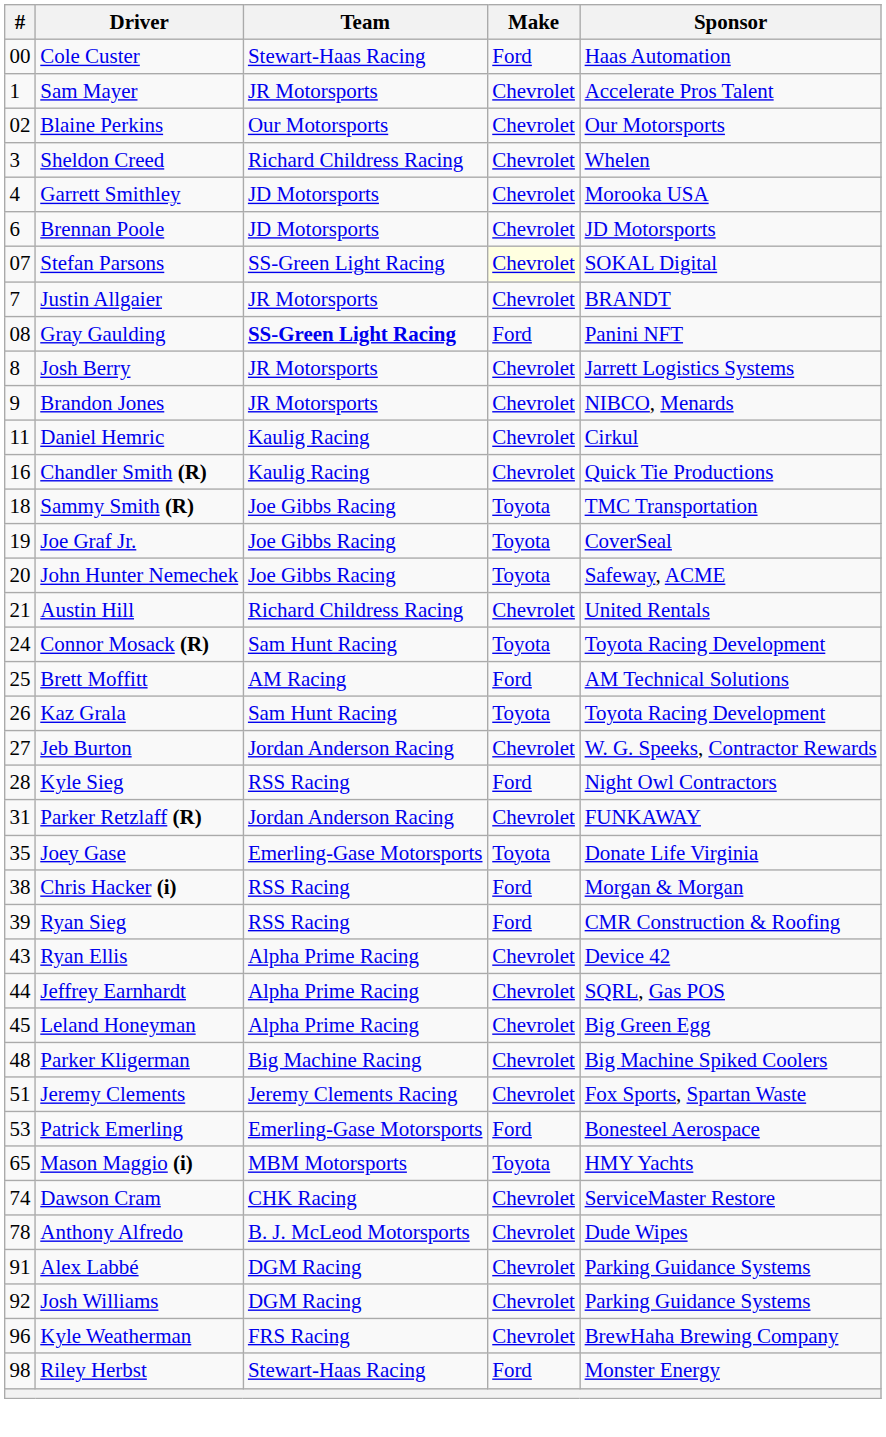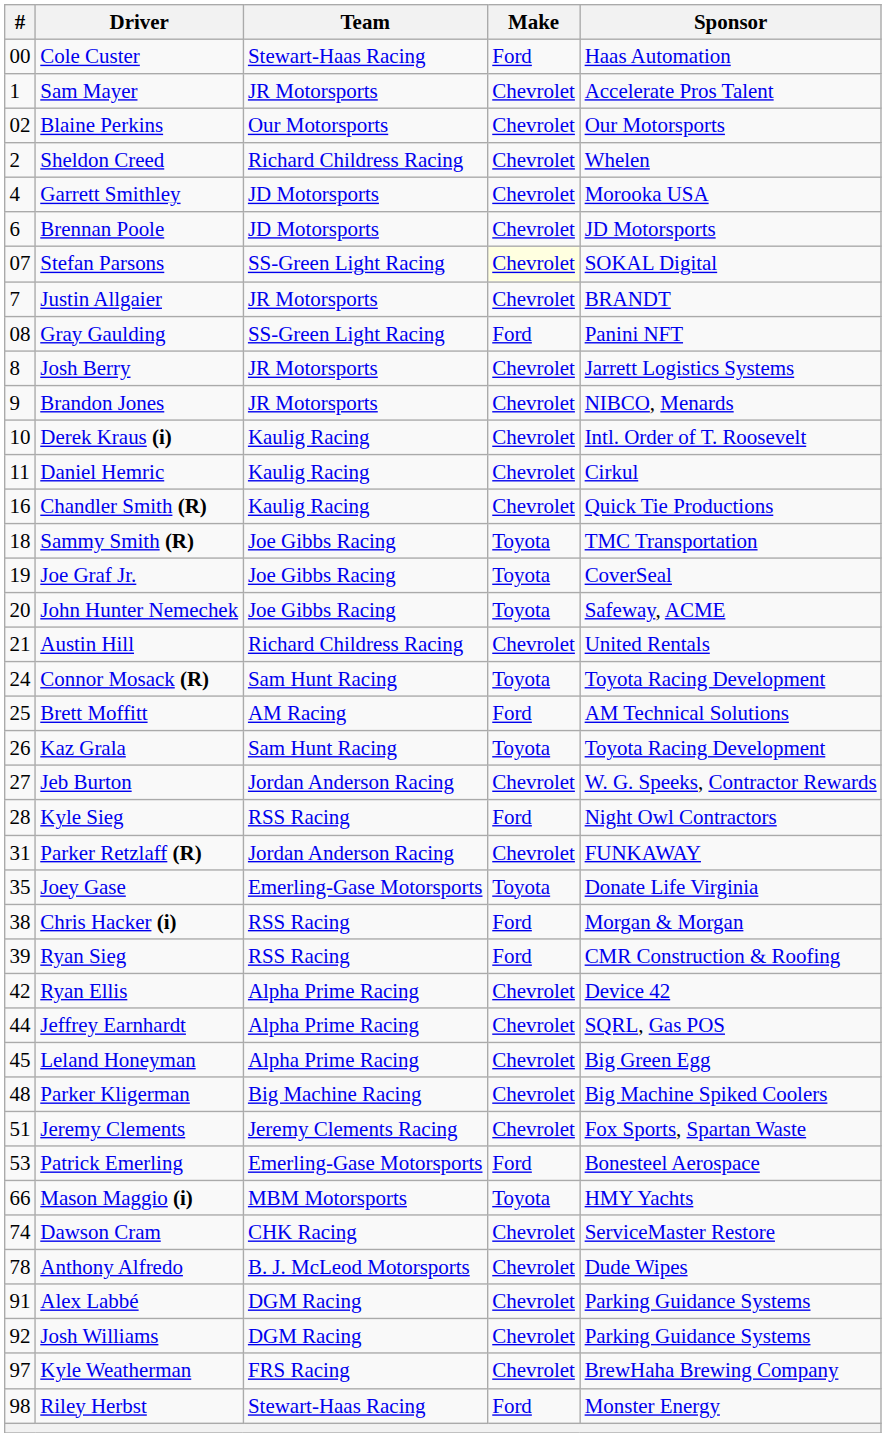Sheldon Creed | #: 3 -> 2
Gray Gaulding | Team: bold -> normal
+ row: 10 | Derek Kraus (i) | Kaulig Racing | Chevrolet | Intl. Order of T. Roosevelt
Ryan Ellis | #: 43 -> 42
Mason Maggio (i) | #: 65 -> 66
Kyle Weatherman | #: 96 -> 97
